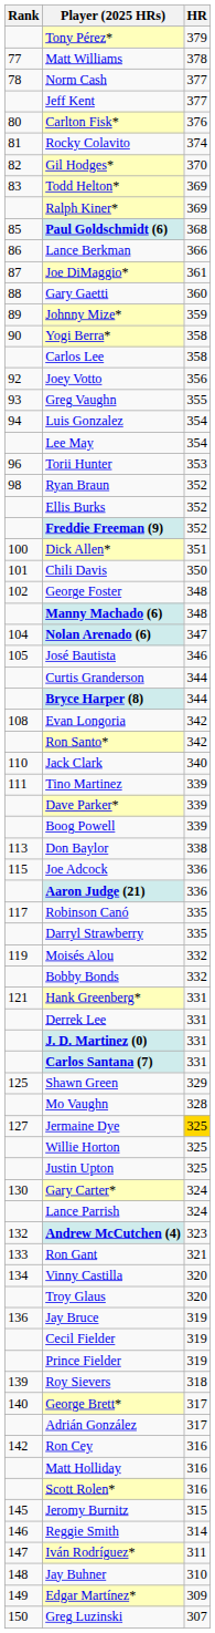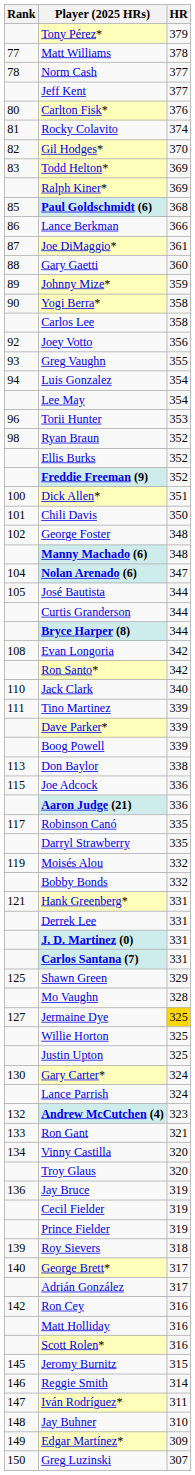José Bautista | HR: 346 -> 344
